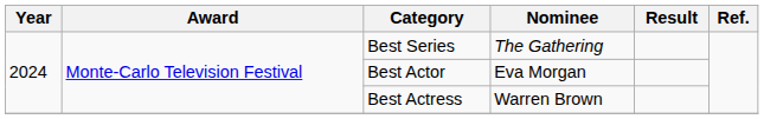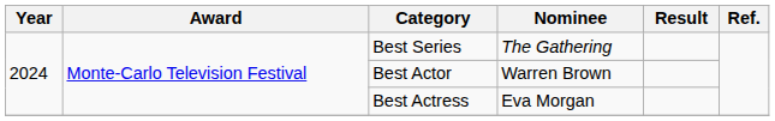Best Actor | Nominee: Eva Morgan -> Warren Brown
Best Actress | Nominee: Warren Brown -> Eva Morgan
